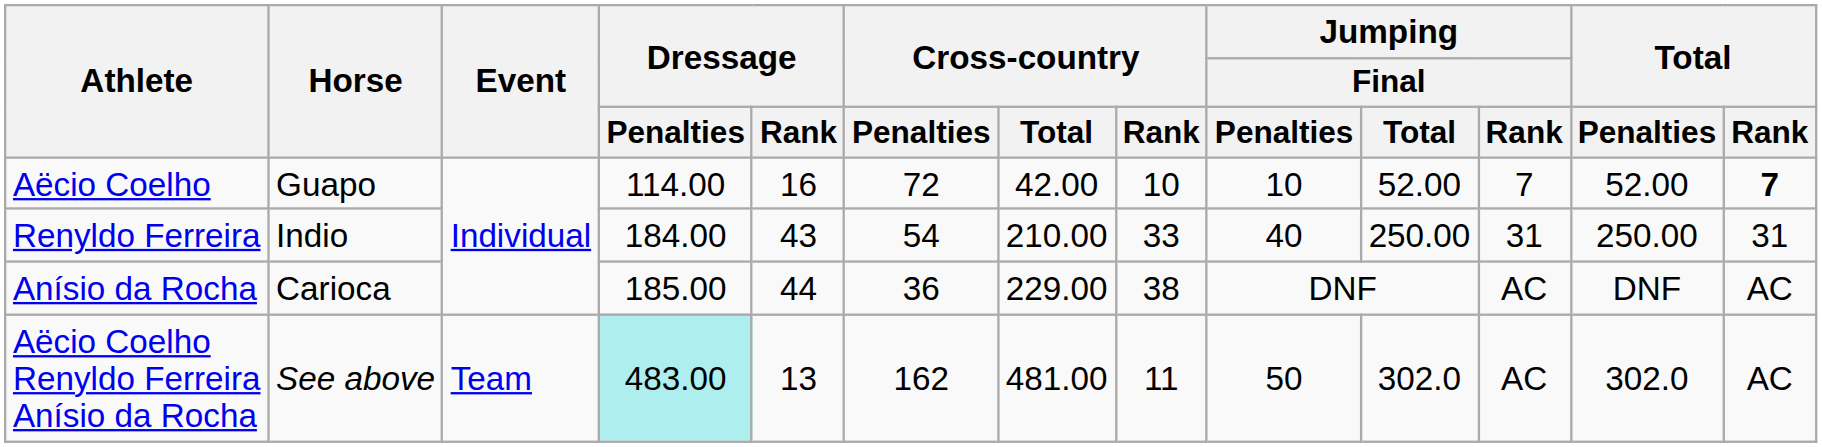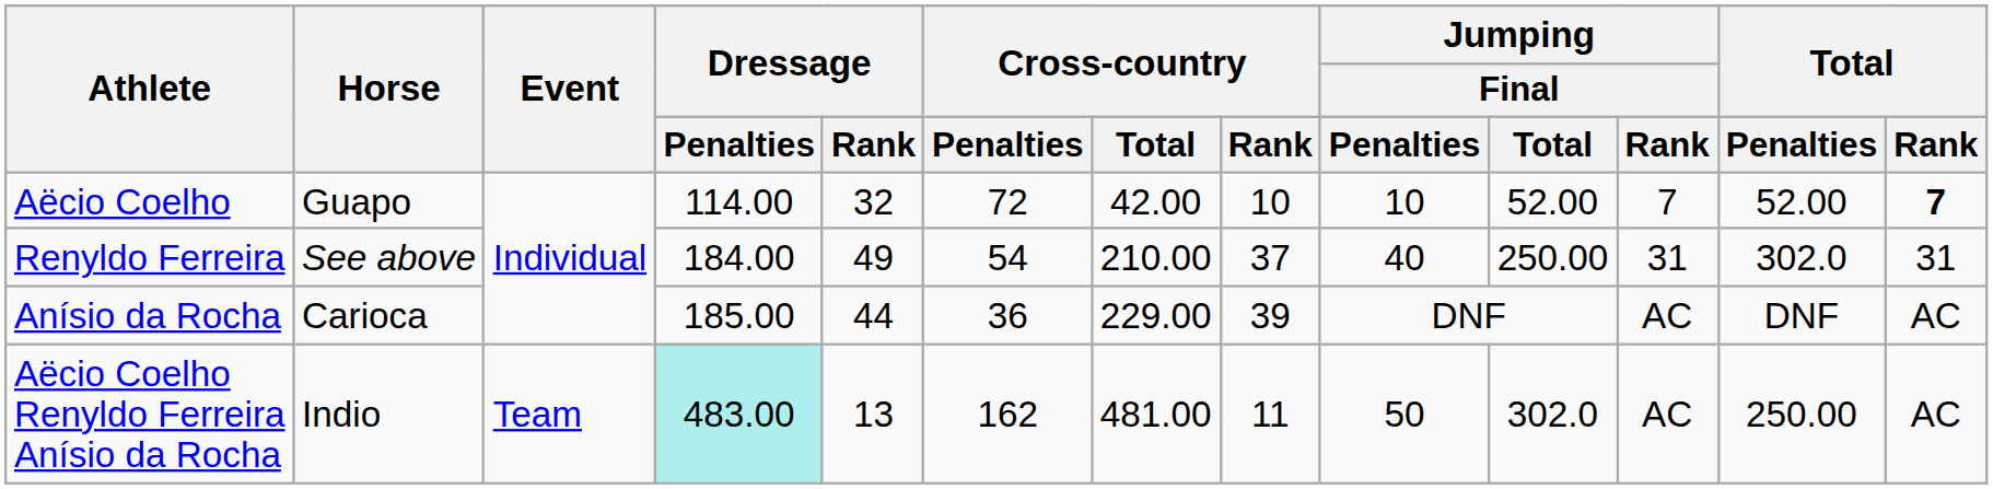Aëcio Coelho | Dressage / Rank: 16 -> 32
Renyldo Ferreira | Horse: Indio -> See above
Renyldo Ferreira | Dressage / Rank: 43 -> 49
Renyldo Ferreira | Cross-country / Rank: 33 -> 37
Renyldo Ferreira | Total / Penalties: 250.00 -> 302.0
Anísio da Rocha | Cross-country / Rank: 38 -> 39
Aëcio Coelho Renyldo Ferreira Anísio da Rocha | Horse: See above -> Indio
Aëcio Coelho Renyldo Ferreira Anísio da Rocha | Total / Penalties: 302.0 -> 250.00
